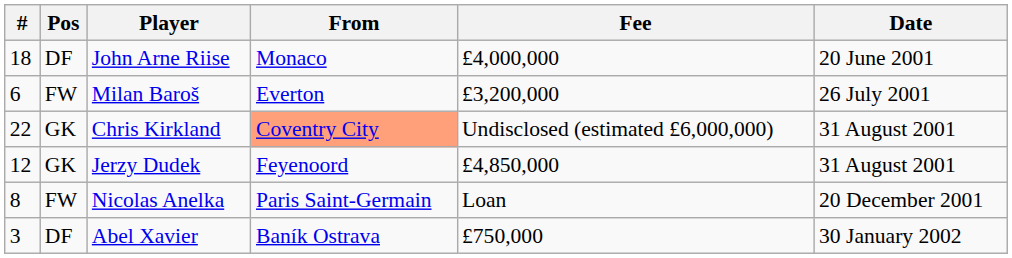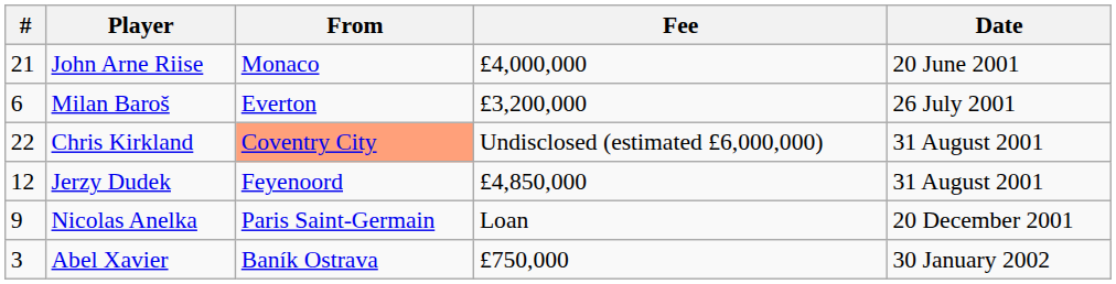- column: Pos | DF | FW | GK | GK | FW | DF
John Arne Riise | #: 18 -> 21
Nicolas Anelka | #: 8 -> 9
